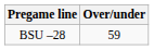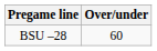BSU –28 | Over/under: 59 -> 60
